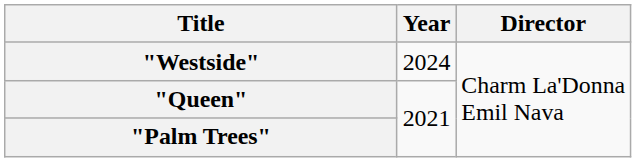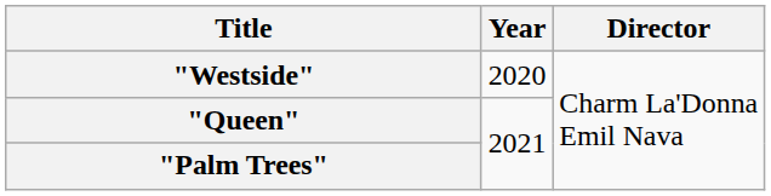"Westside" | Year: 2024 -> 2020
